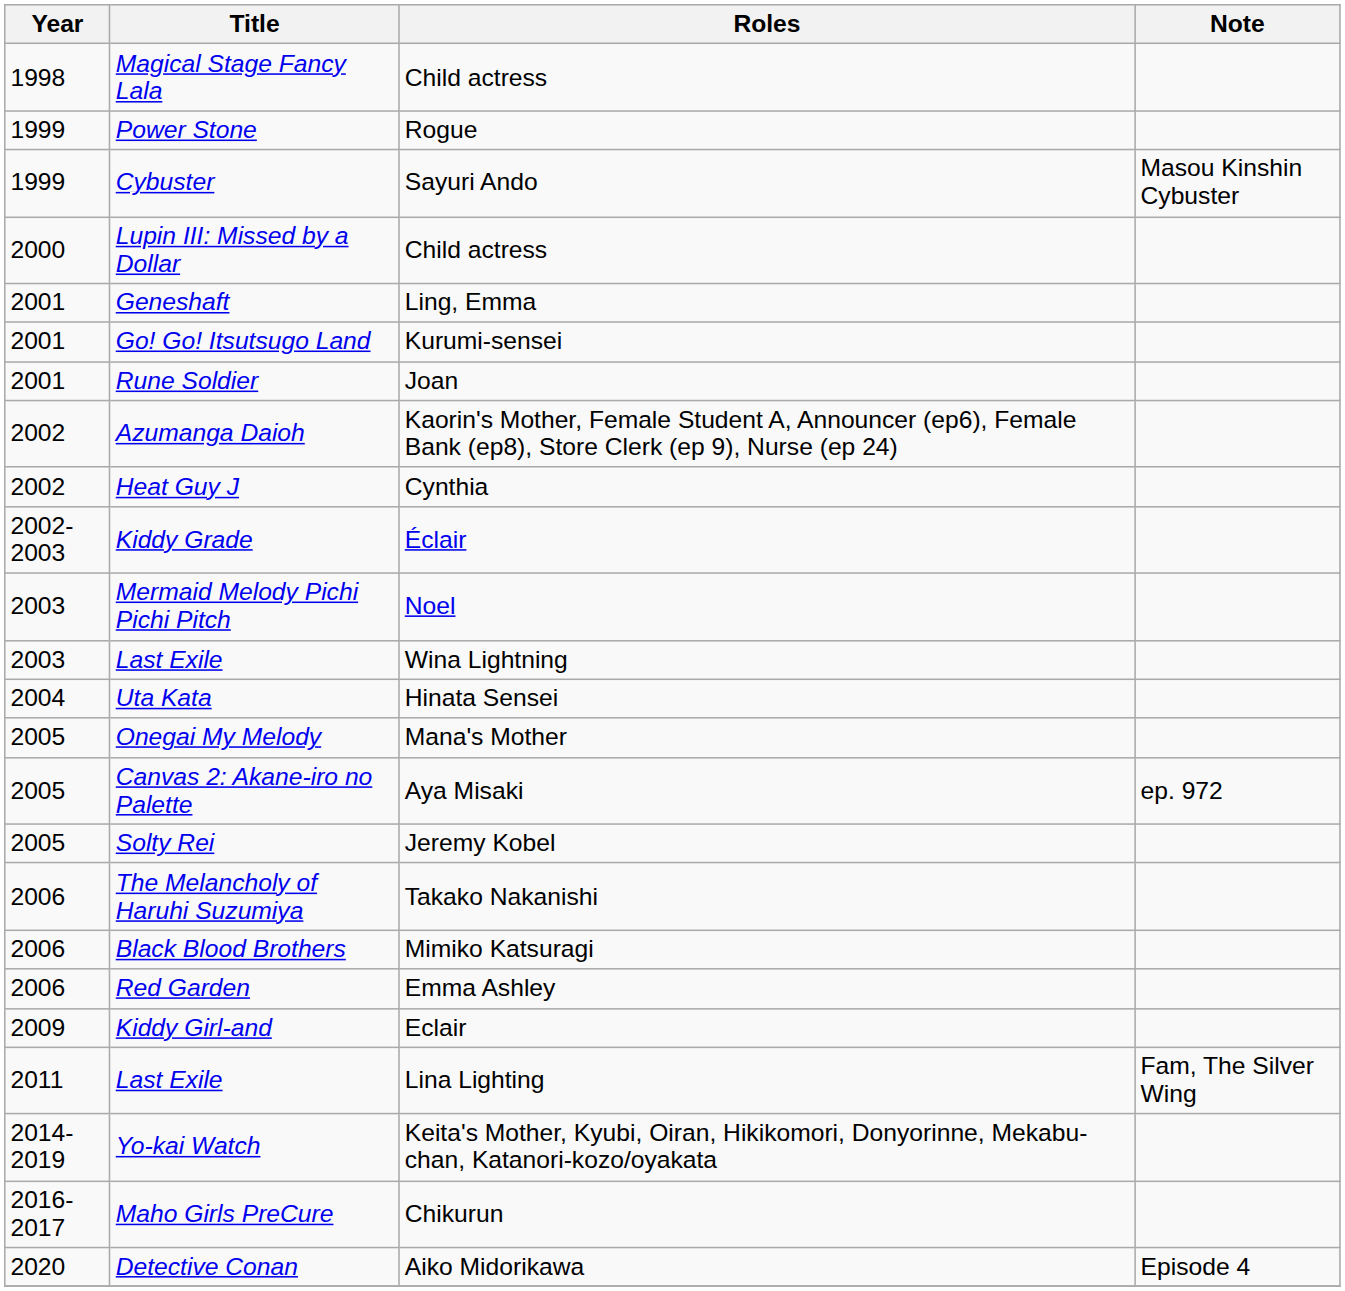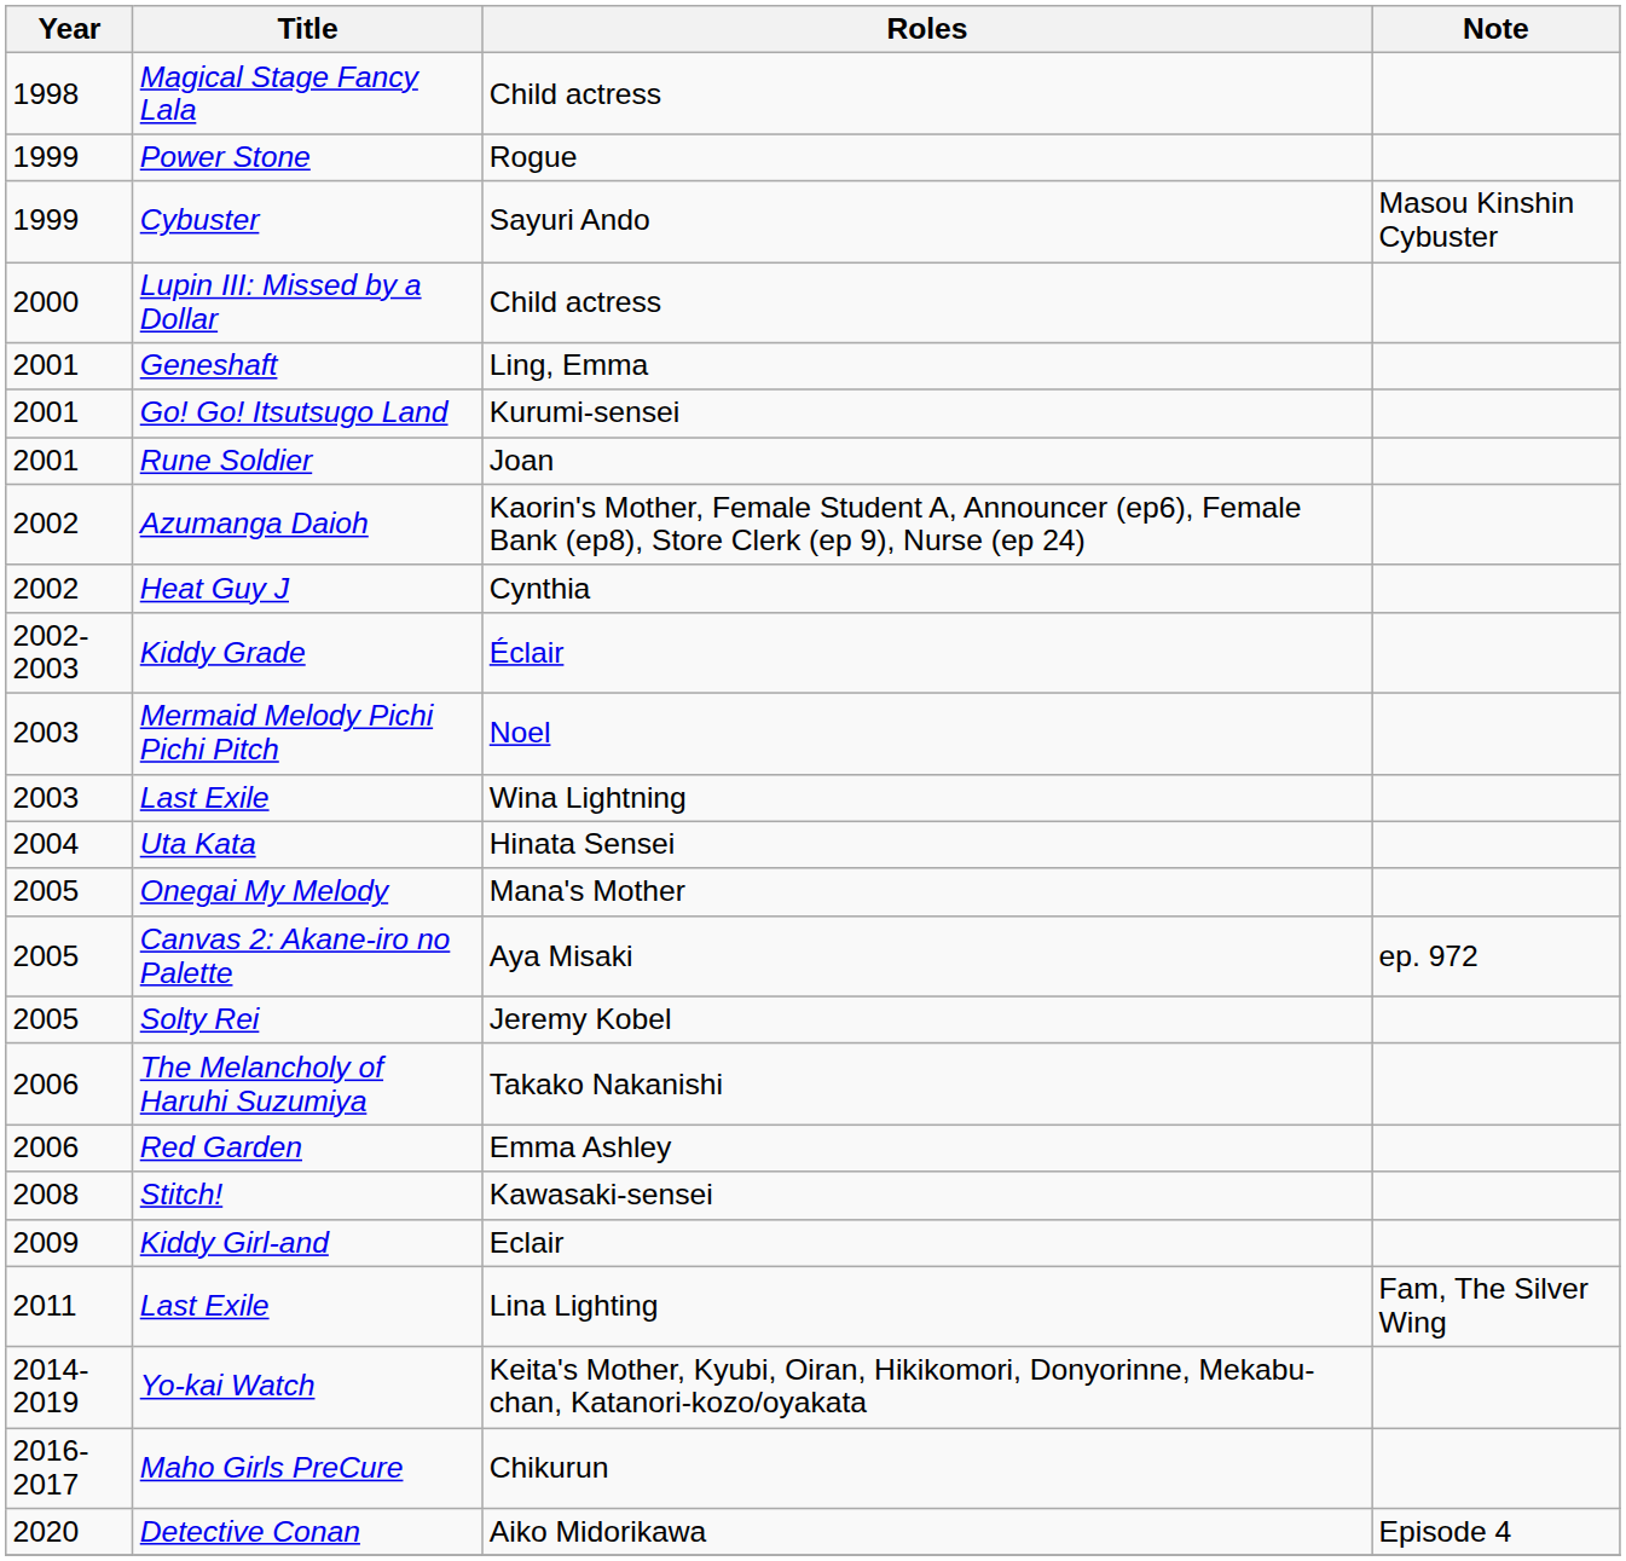- row: 2006 | Black Blood Brothers | Mimiko Katsuragi
+ row: 2008 | Stitch! | Kawasaki-sensei
